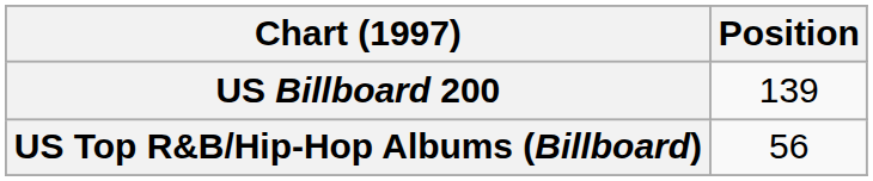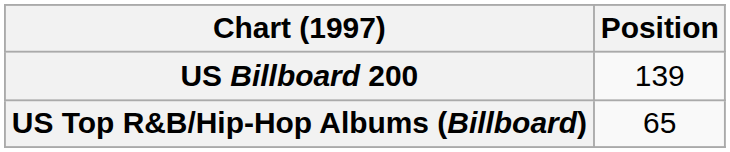US Top R&B/Hip-Hop Albums (Billboard) | Position: 56 -> 65
